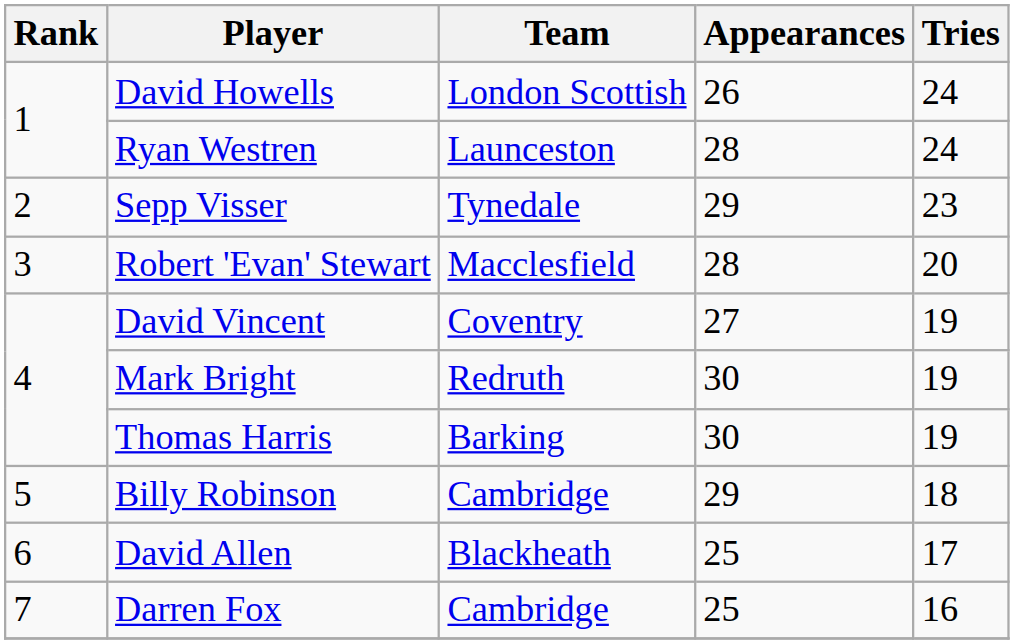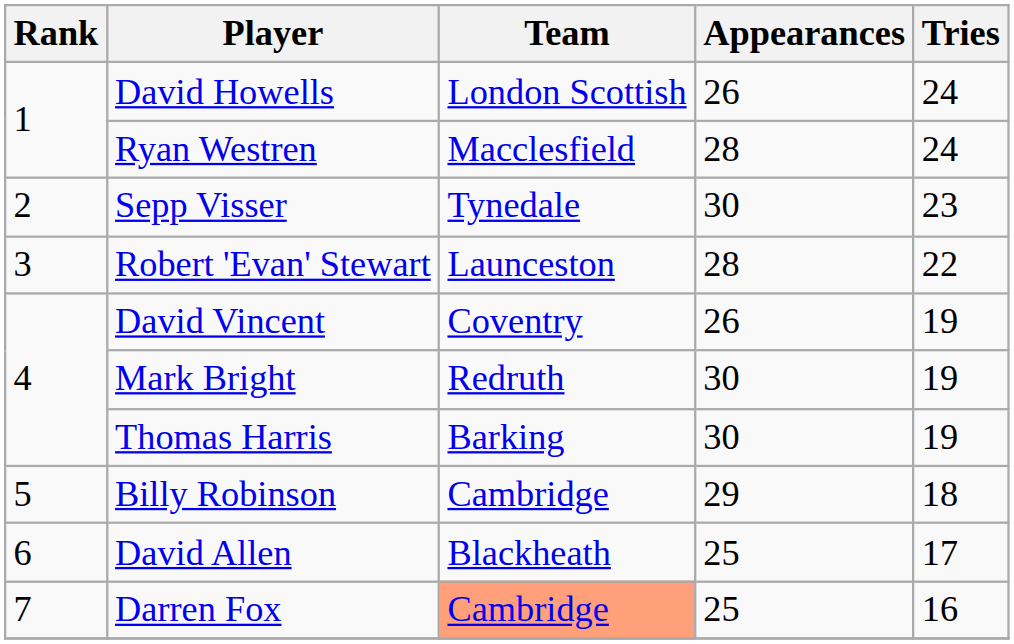Ryan Westren | Team: Launceston -> Macclesfield
Sepp Visser | Appearances: 29 -> 30
Robert 'Evan' Stewart | Team: Macclesfield -> Launceston
Robert 'Evan' Stewart | Tries: 20 -> 22
David Vincent | Appearances: 27 -> 26
Darren Fox | Team: no background -> lightsalmon background
